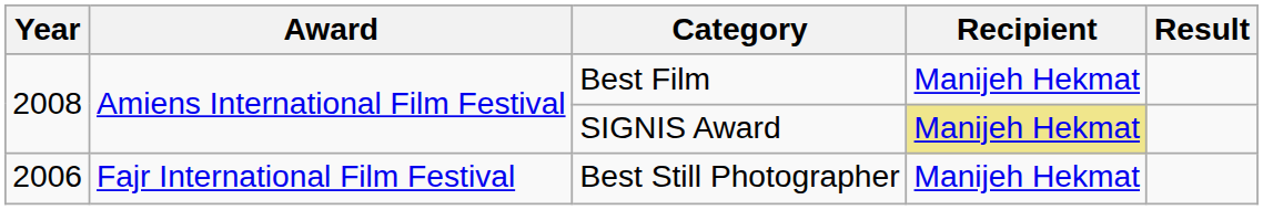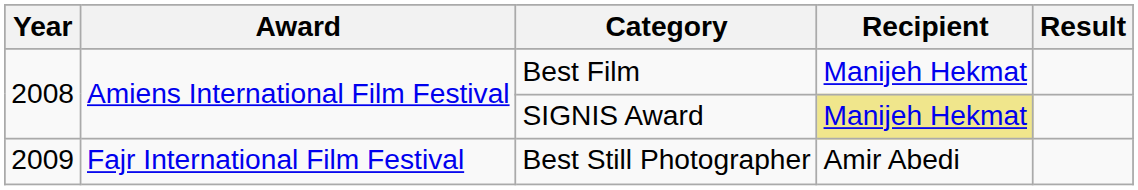Best Still Photographer | Year: 2006 -> 2009
Best Still Photographer | Recipient: Manijeh Hekmat -> Amir Abedi
